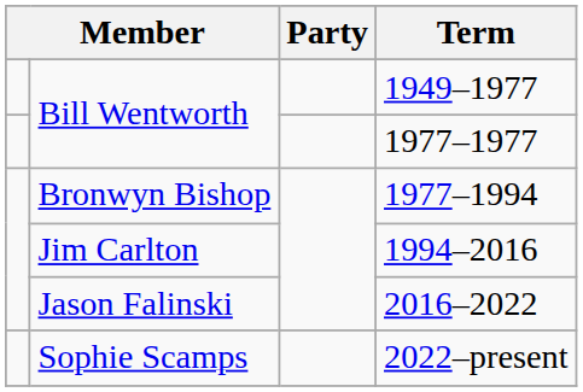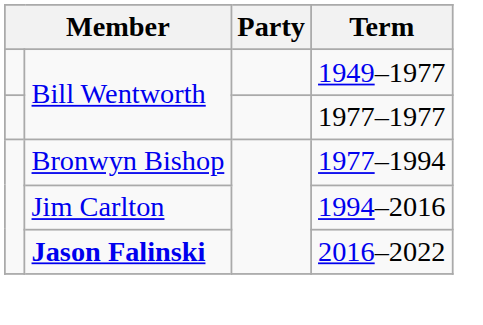2016–2022 | column 2: normal -> bold
- row: Sophie Scamps | 2022–present
